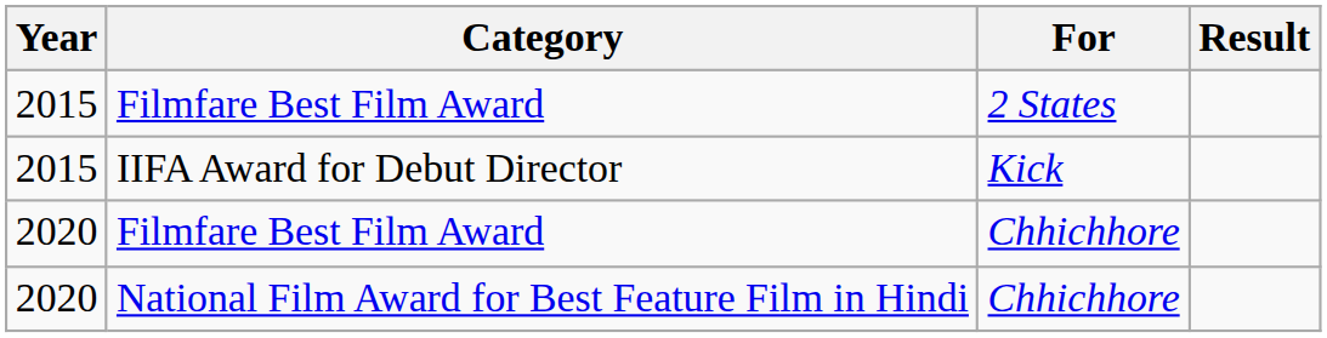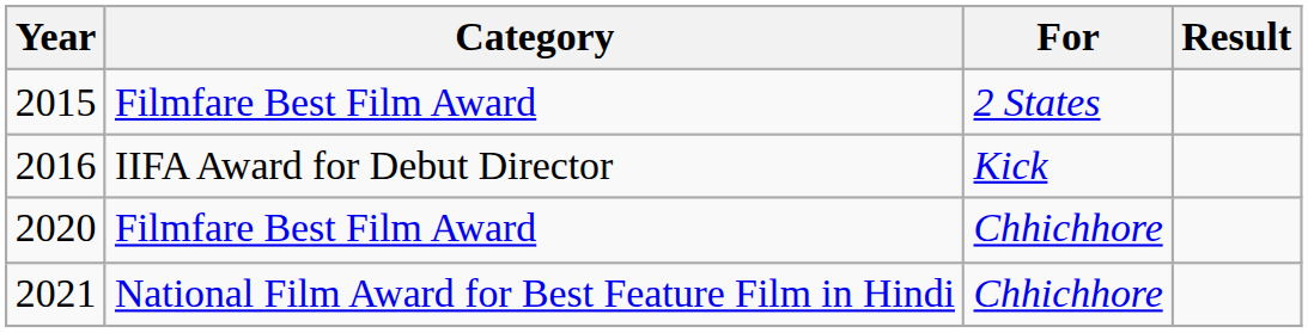IIFA Award for Debut Director | Year: 2015 -> 2016
National Film Award for Best Feature Film in Hindi | Year: 2020 -> 2021
